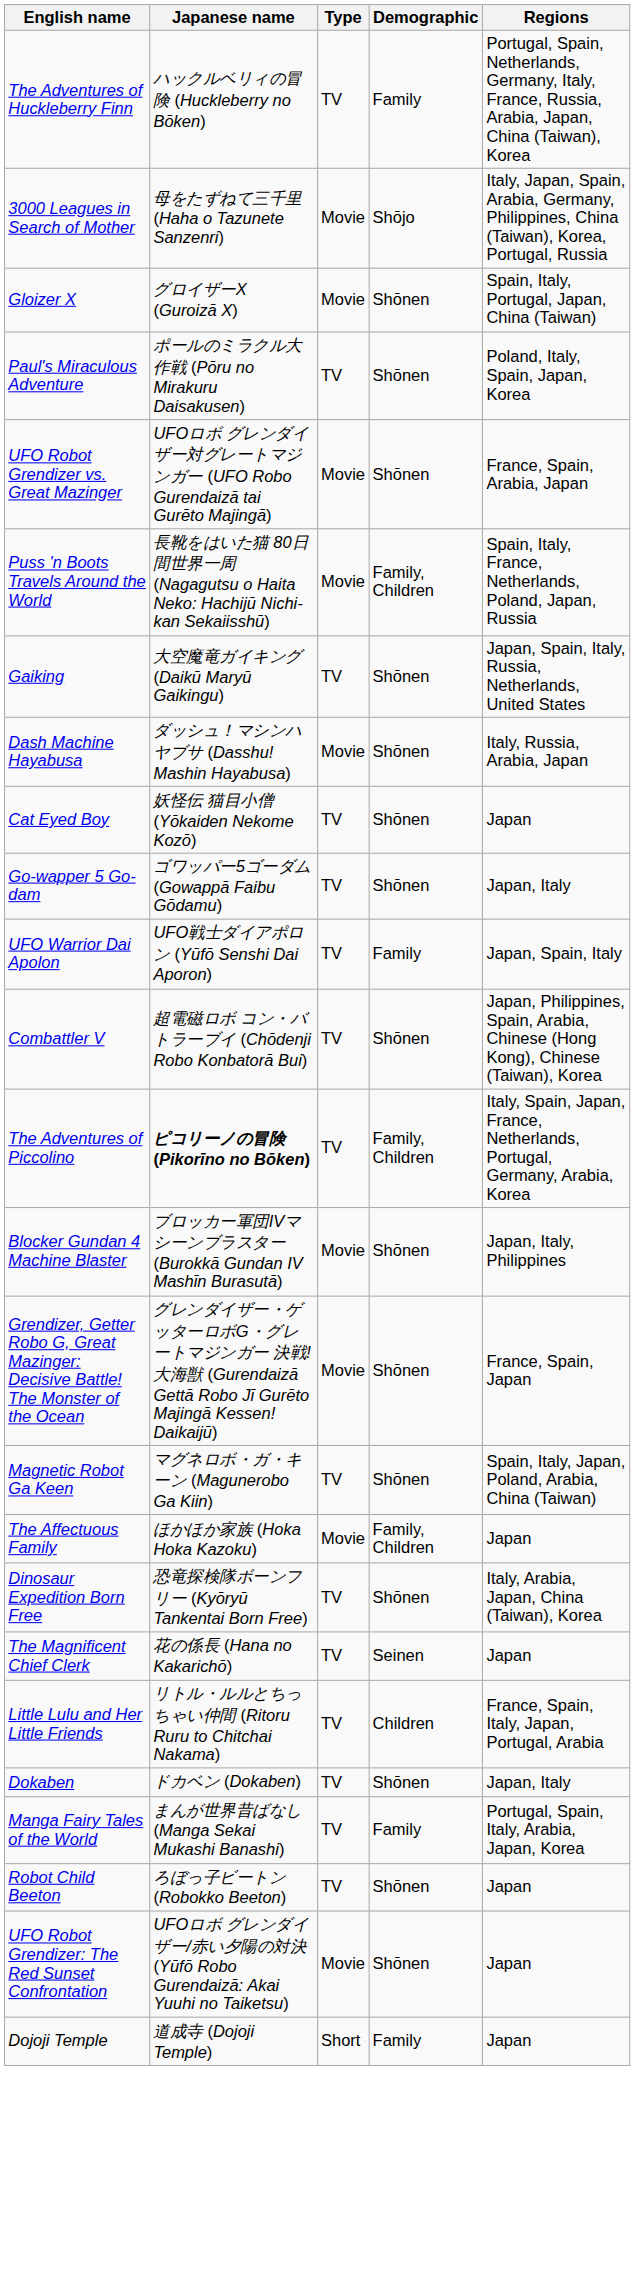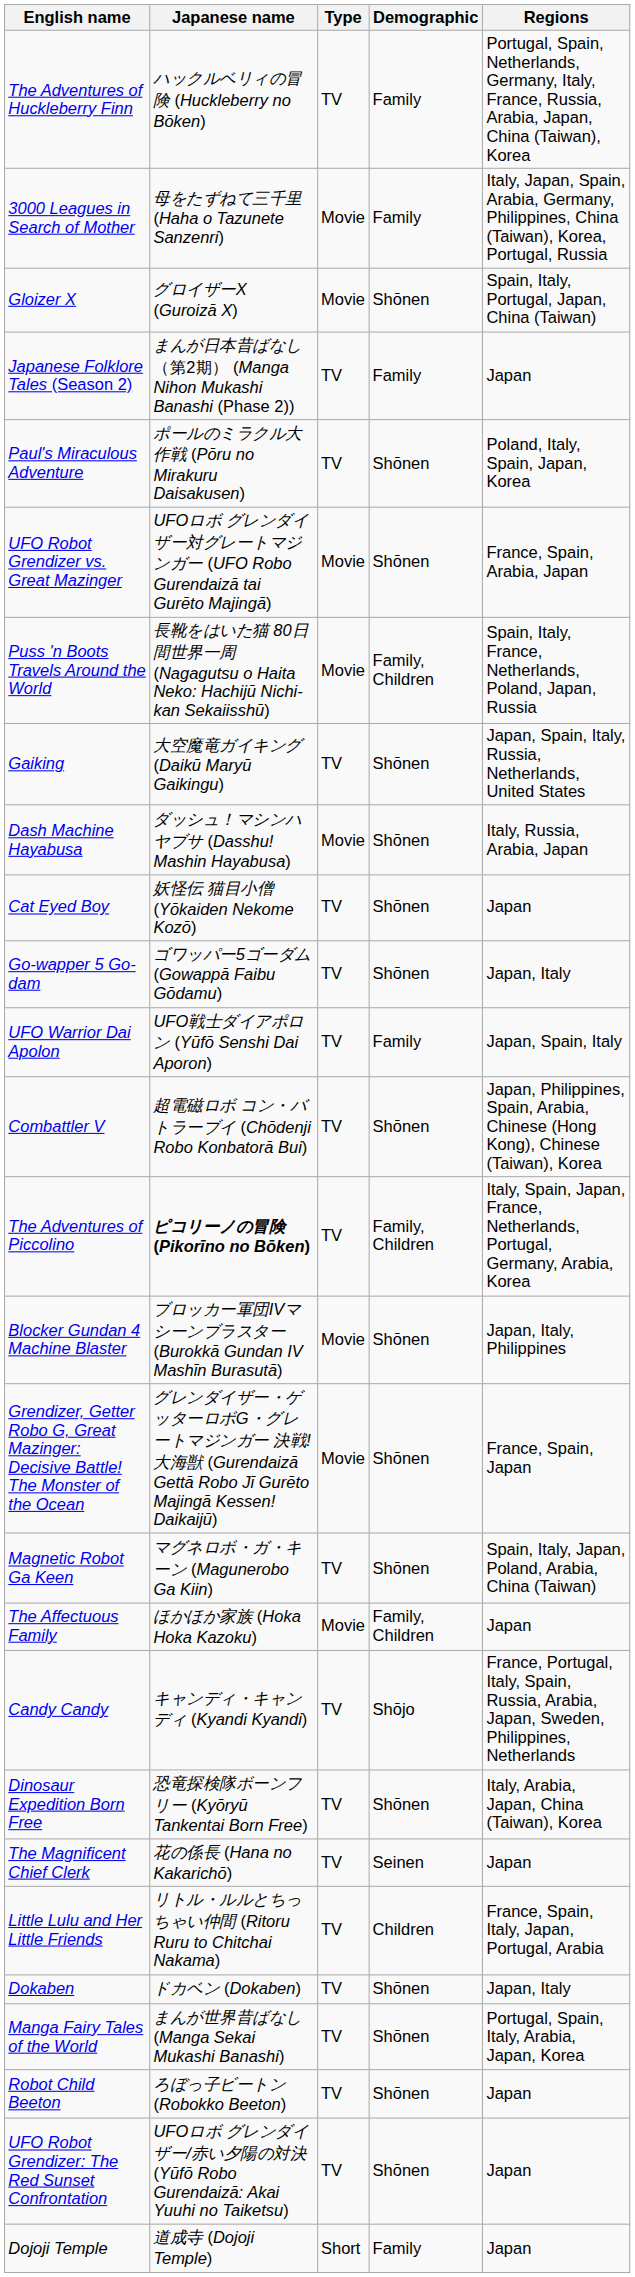3000 Leagues in Search of Mother | Demographic: Shōjo -> Family
+ row: Japanese Folklore Tales (Season 2) | まんが日本昔ばなし （第2期） (Manga Nihon Mukashi Banashi (Phase 2)) | TV | Family | Japan
+ row: Candy Candy | キャンディ・キャンディ (Kyandi Kyandi) | TV | Shōjo | France, Portugal, Italy, Spain, Russia, Arabia, Japan, Sweden, Philippines, Netherlands
Manga Fairy Tales of the World | Demographic: Family -> Shōnen
UFO Robot Grendizer: The Red Sunset Confrontation | Type: Movie -> TV
